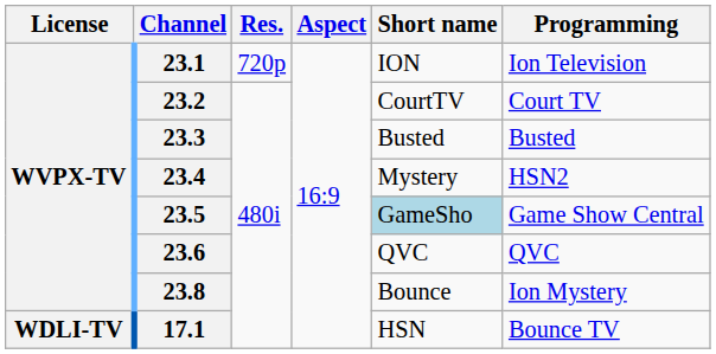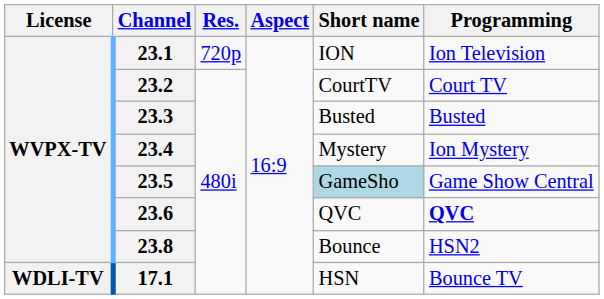23.4 | Programming: HSN2 -> Ion Mystery
23.6 | Programming: normal -> bold
23.8 | Programming: Ion Mystery -> HSN2
